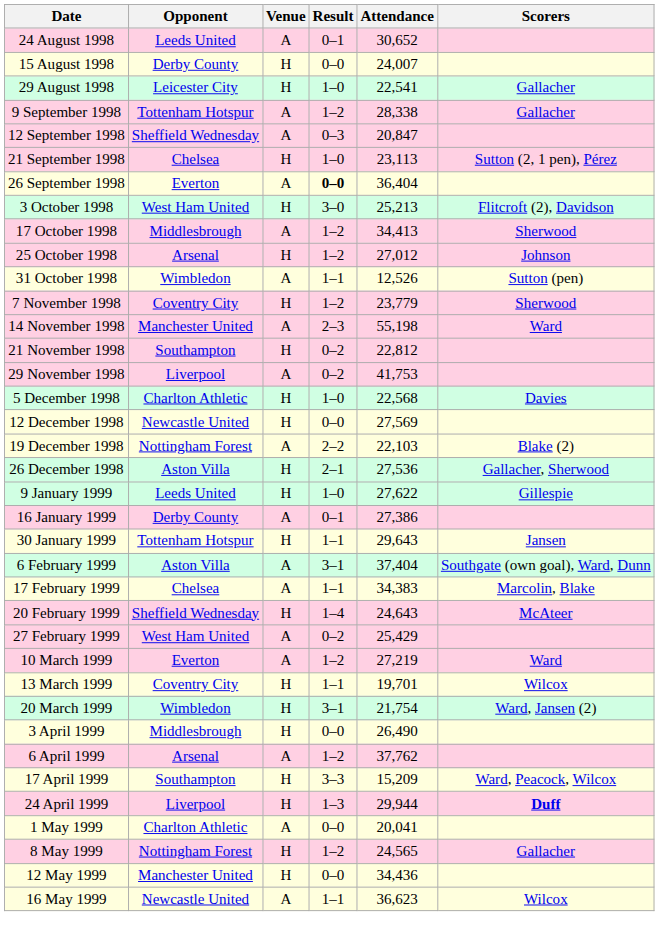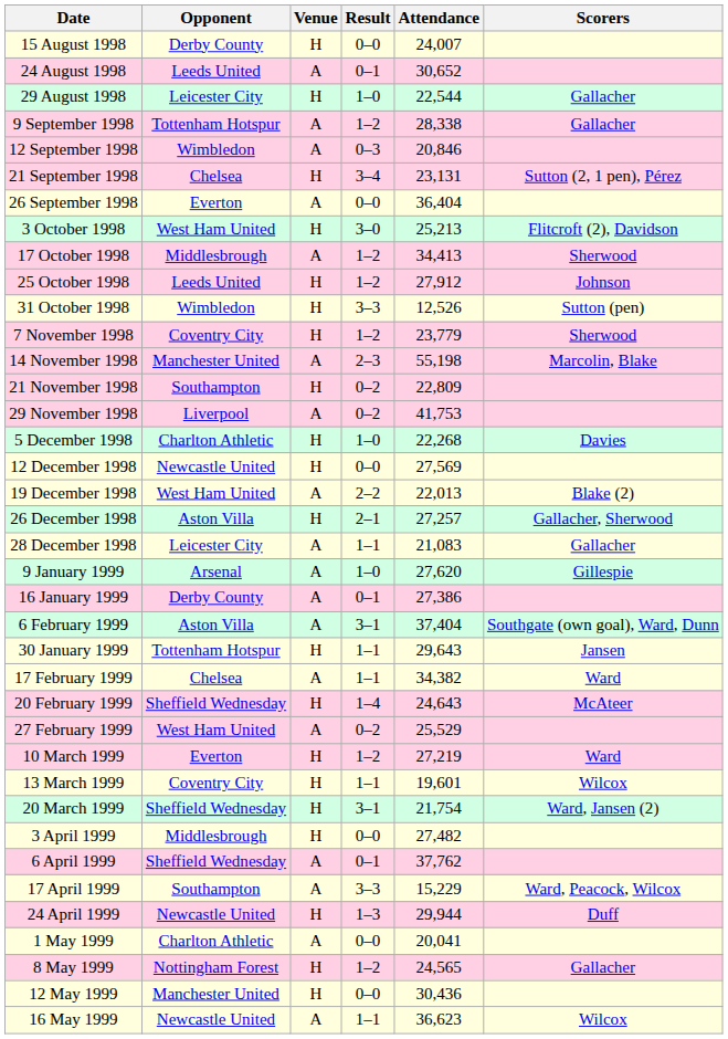rows swapped: 15 August 1998 <-> 24 August 1998
29 August 1998 | Attendance: 22,541 -> 22,544
12 September 1998 | Opponent: Sheffield Wednesday -> Wimbledon
12 September 1998 | Attendance: 20,847 -> 20,846
21 September 1998 | Result: 1–0 -> 3–4
21 September 1998 | Attendance: 23,113 -> 23,131
26 September 1998 | Result: bold -> normal
25 October 1998 | Opponent: Arsenal -> Leeds United
25 October 1998 | Attendance: 27,012 -> 27,912
31 October 1998 | Venue: A -> H
31 October 1998 | Result: 1–1 -> 3–3
14 November 1998 | Scorers: Ward -> Marcolin, Blake
21 November 1998 | Attendance: 22,812 -> 22,809
5 December 1998 | Attendance: 22,568 -> 22,268
19 December 1998 | Opponent: Nottingham Forest -> West Ham United
19 December 1998 | Attendance: 22,103 -> 22,013
26 December 1998 | Attendance: 27,536 -> 27,257
+ row: 28 December 1998 | Leicester City | A | 1–1 | 21,083 | Gallacher
9 January 1999 | Opponent: Leeds United -> Arsenal
9 January 1999 | Venue: H -> A
9 January 1999 | Attendance: 27,622 -> 27,620
rows swapped: 30 January 1999 <-> 6 February 1999
17 February 1999 | Attendance: 34,383 -> 34,382
17 February 1999 | Scorers: Marcolin, Blake -> Ward
27 February 1999 | Attendance: 25,429 -> 25,529
10 March 1999 | Venue: A -> H
13 March 1999 | Attendance: 19,701 -> 19,601
20 March 1999 | Opponent: Wimbledon -> Sheffield Wednesday
3 April 1999 | Attendance: 26,490 -> 27,482
6 April 1999 | Opponent: Arsenal -> Sheffield Wednesday
6 April 1999 | Result: 1–2 -> 0–1
17 April 1999 | Venue: H -> A
17 April 1999 | Attendance: 15,209 -> 15,229
24 April 1999 | Opponent: Liverpool -> Newcastle United
24 April 1999 | Scorers: bold -> normal
12 May 1999 | Attendance: 34,436 -> 30,436
